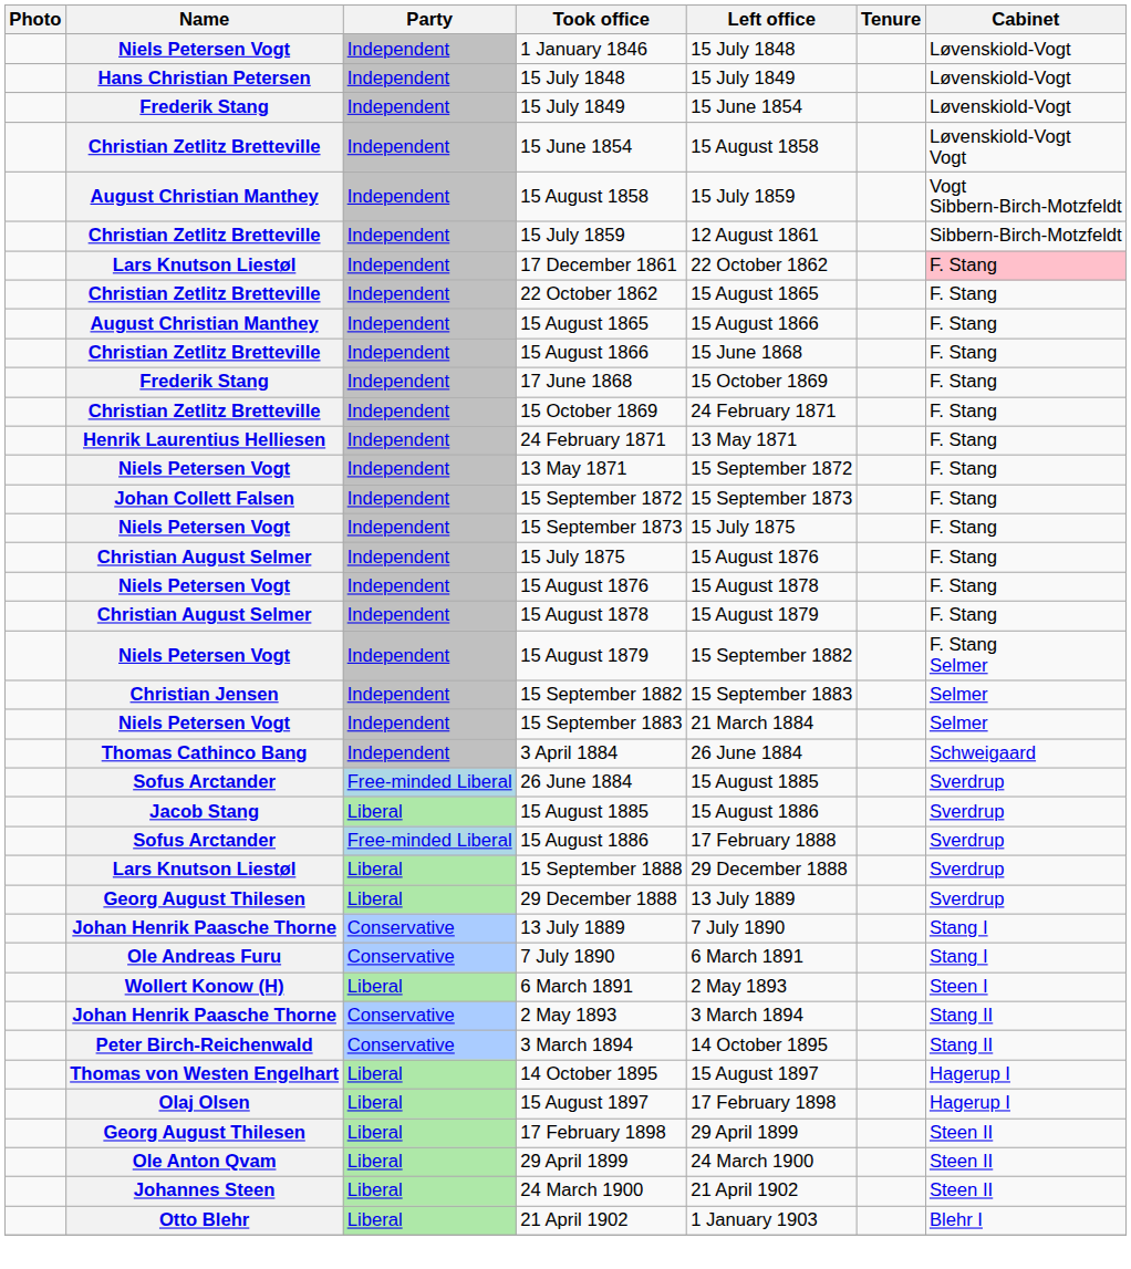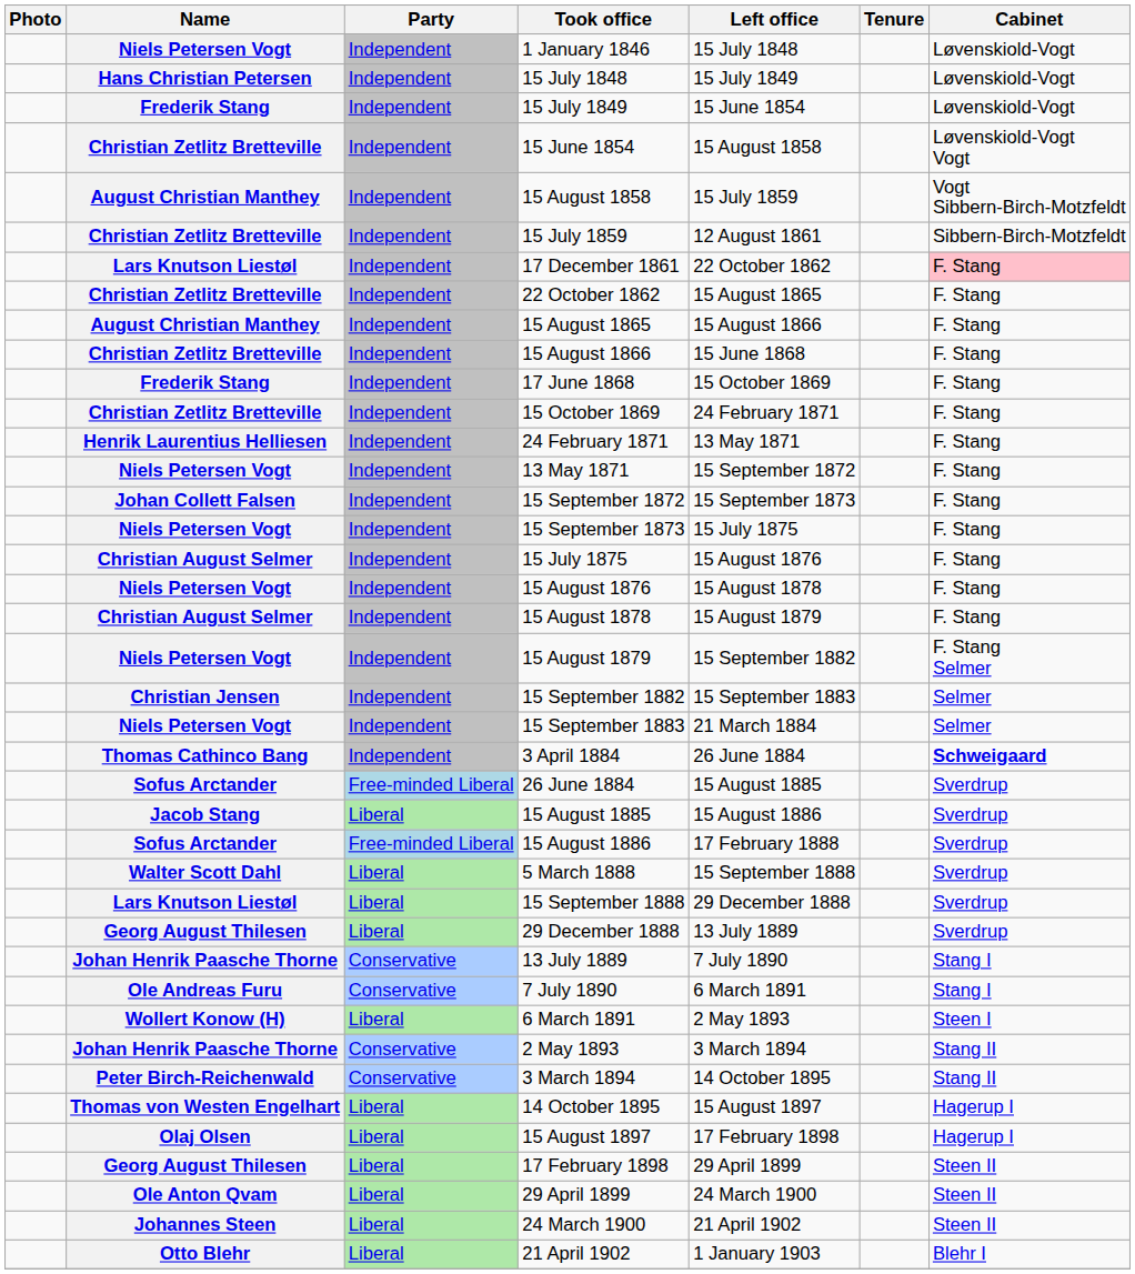3 April 1884 | Cabinet: normal -> bold
+ row: Walter Scott Dahl | Liberal | 5 March 1888 | 15 September 1888 | Sverdrup
